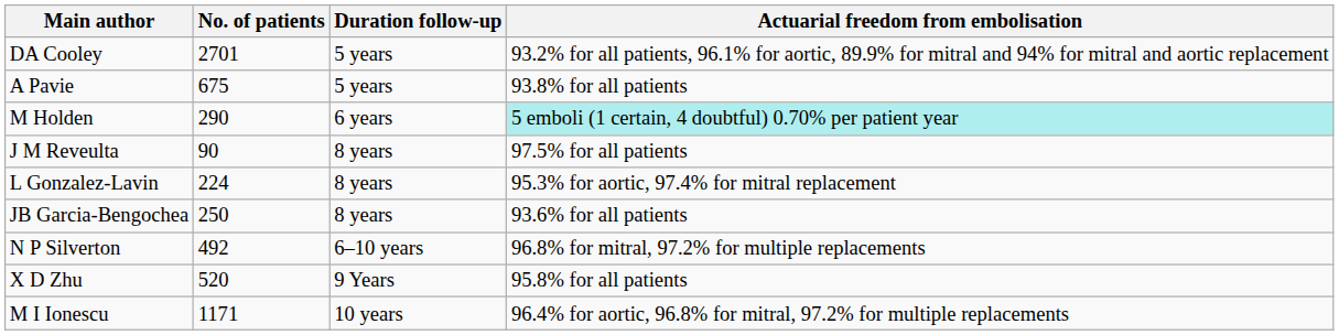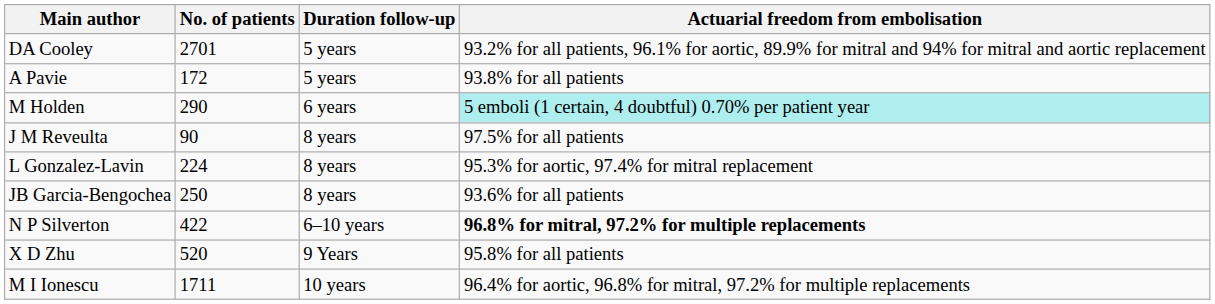A Pavie | No. of patients: 675 -> 172
N P Silverton | No. of patients: 492 -> 422
N P Silverton | Actuarial freedom from embolisation: normal -> bold
M I Ionescu | No. of patients: 1171 -> 1711
